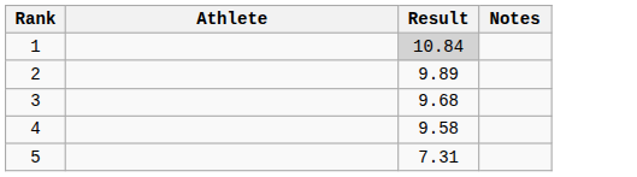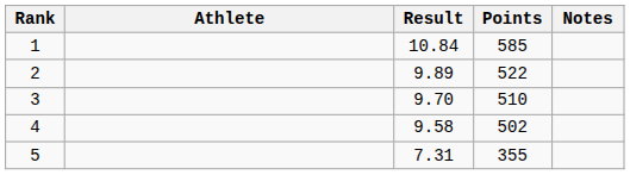+ column: Points | 585 | 522 | 510 | 502 | 355
1 | Result: lightgrey background -> no background
3 | Result: 9.68 -> 9.70
